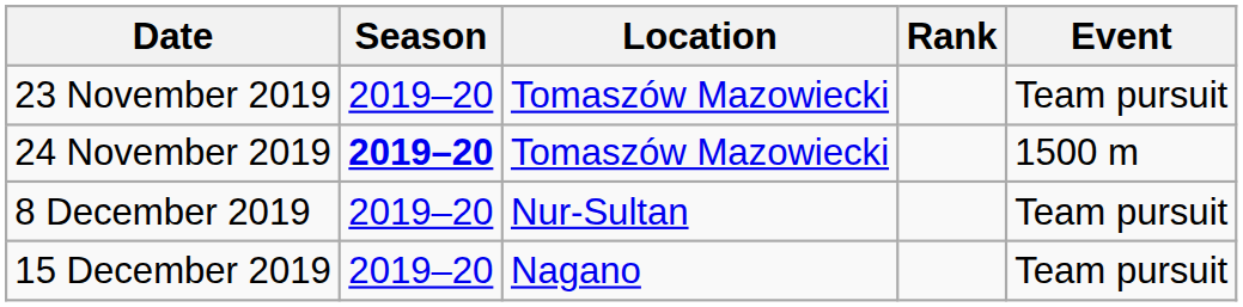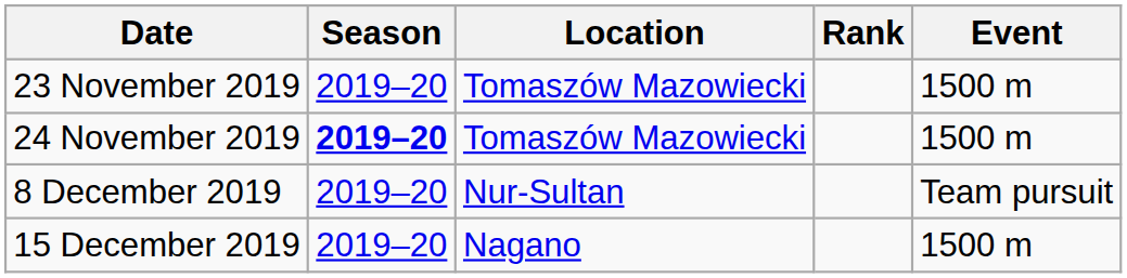23 November 2019 | Event: Team pursuit -> 1500 m
15 December 2019 | Event: Team pursuit -> 1500 m
